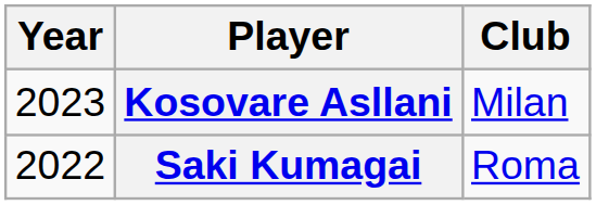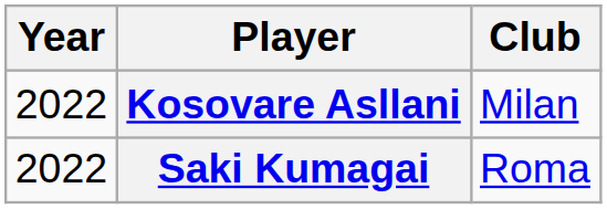Kosovare Asllani | Year: 2023 -> 2022
